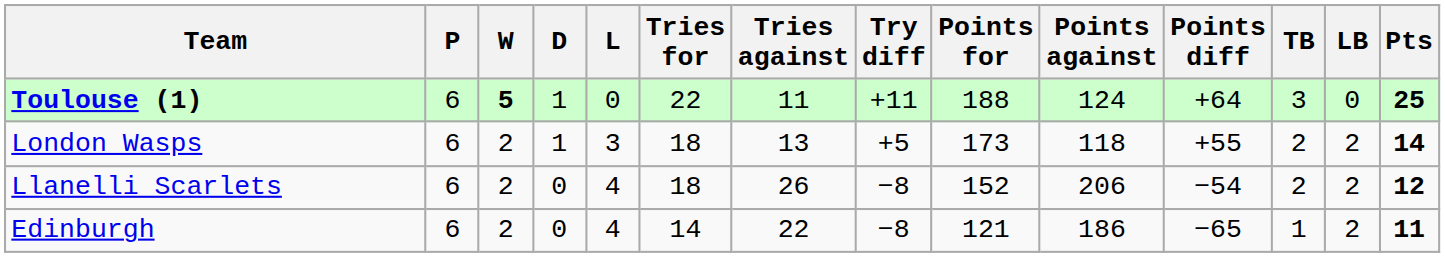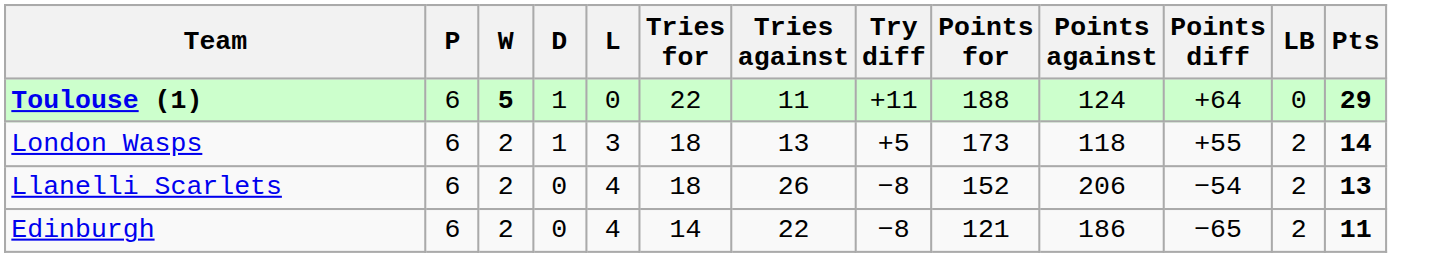- column: TB | 3 | 2 | 2 | 1
Toulouse (1) | Pts: 25 -> 29
Llanelli Scarlets | Pts: 12 -> 13
